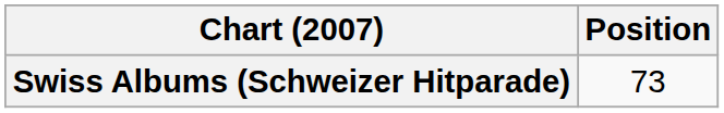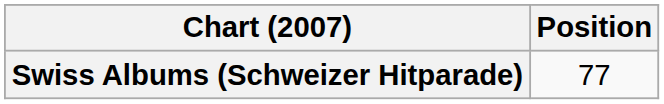Swiss Albums (Schweizer Hitparade) | Position: 73 -> 77
